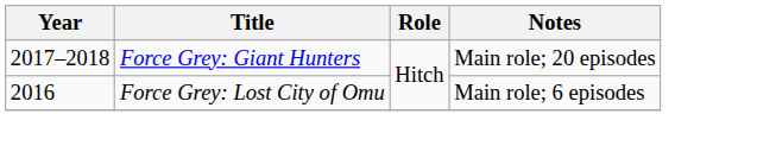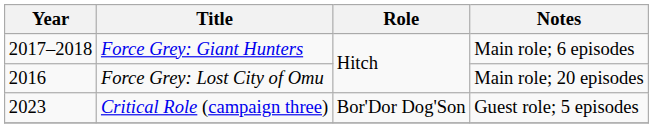Force Grey: Giant Hunters | Notes: Main role; 20 episodes -> Main role; 6 episodes
Force Grey: Lost City of Omu | Notes: Main role; 6 episodes -> Main role; 20 episodes
+ row: 2023 | Critical Role (campaign three) | Bor'Dor Dog'Son | Guest role; 5 episodes
